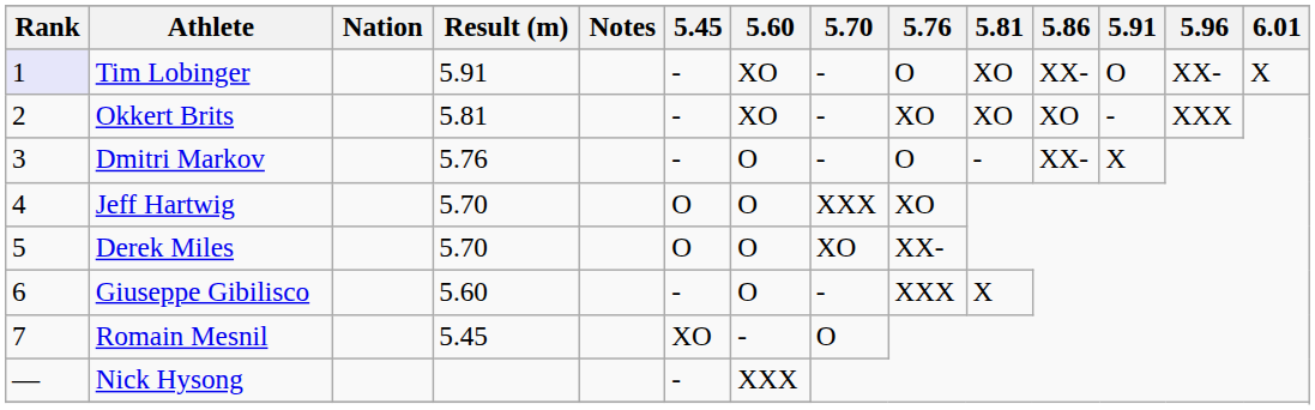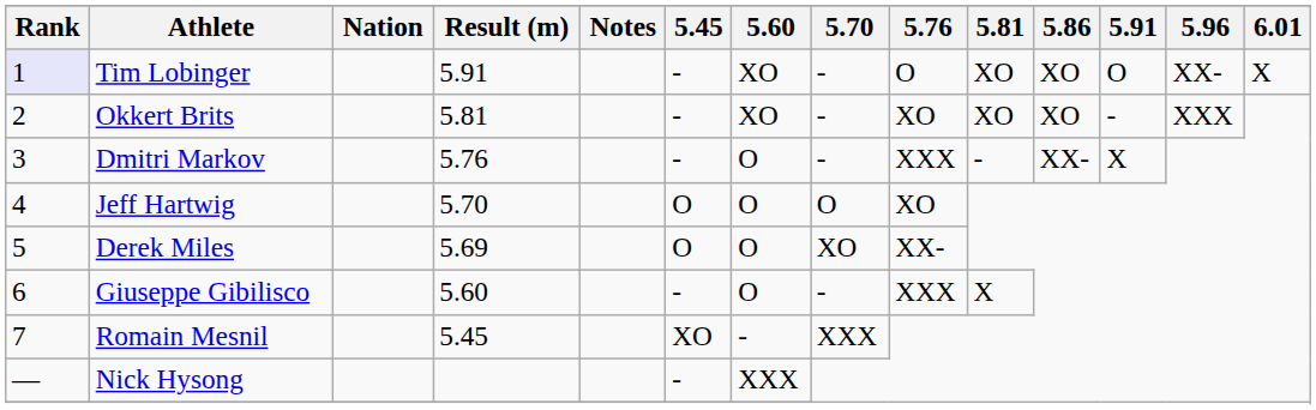Tim Lobinger | 5.86: XX- -> XO
Dmitri Markov | 5.76: O -> XXX
Jeff Hartwig | 5.70: XXX -> O
Derek Miles | Result (m): 5.70 -> 5.69
Romain Mesnil | 5.70: O -> XXX
